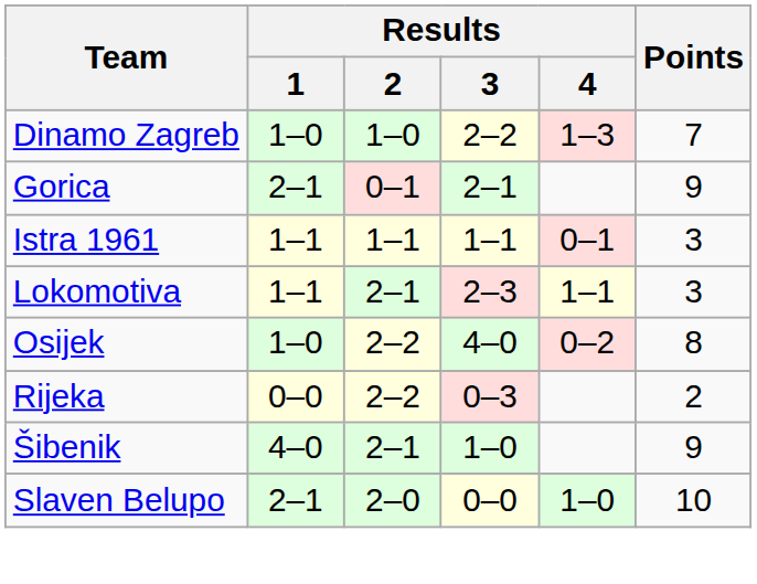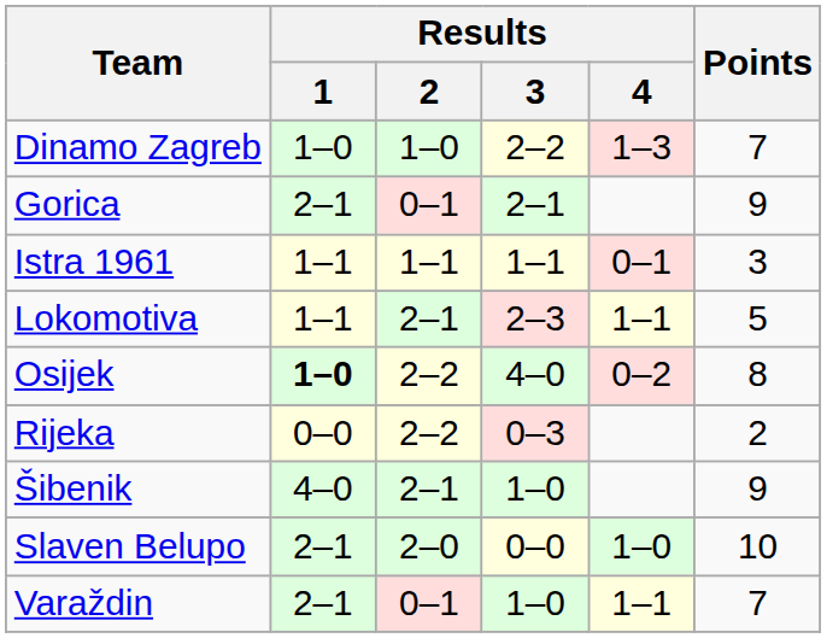Lokomotiva | Points: 3 -> 5
Osijek | Results / 1: normal -> bold
+ row: Varaždin | 2–1 | 0–1 | 1–0 | 1–1 | 7
